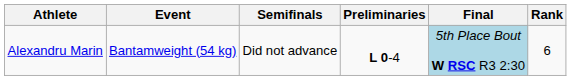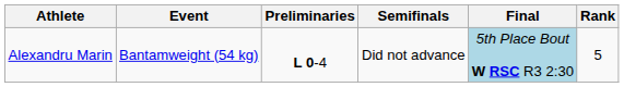columns swapped: Preliminaries <-> Semifinals
Alexandru Marin | Rank: 6 -> 5
